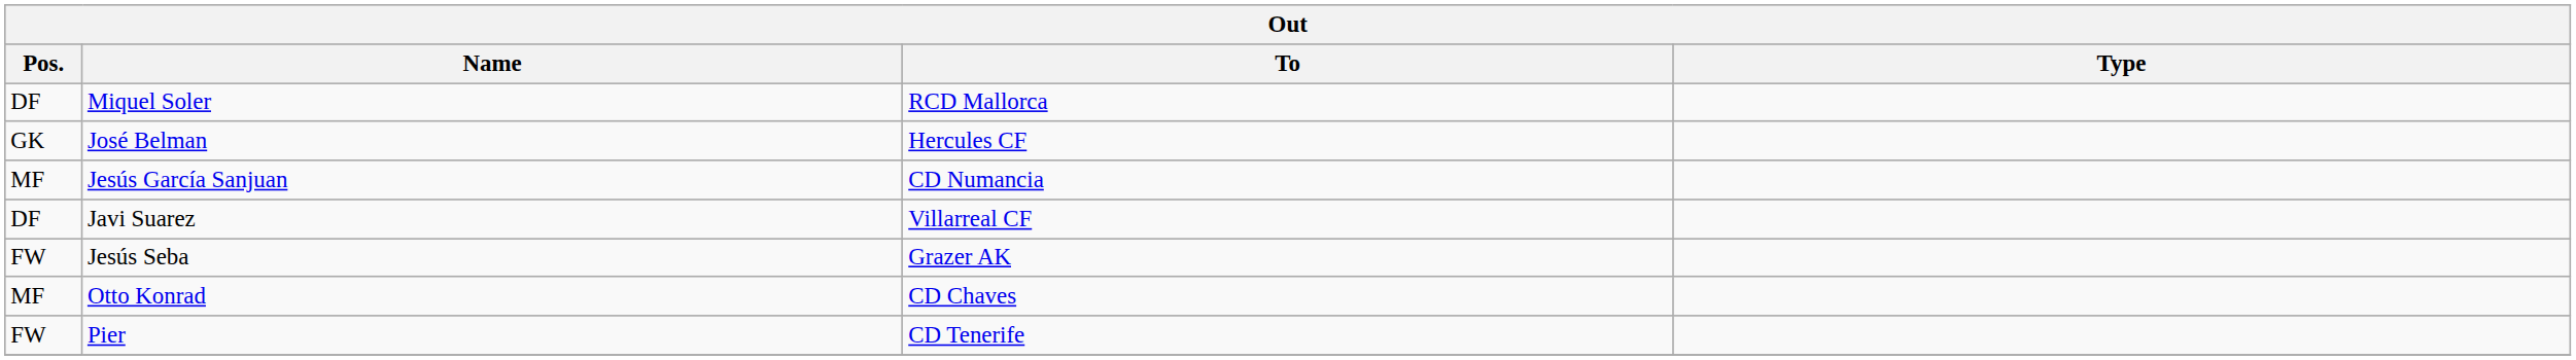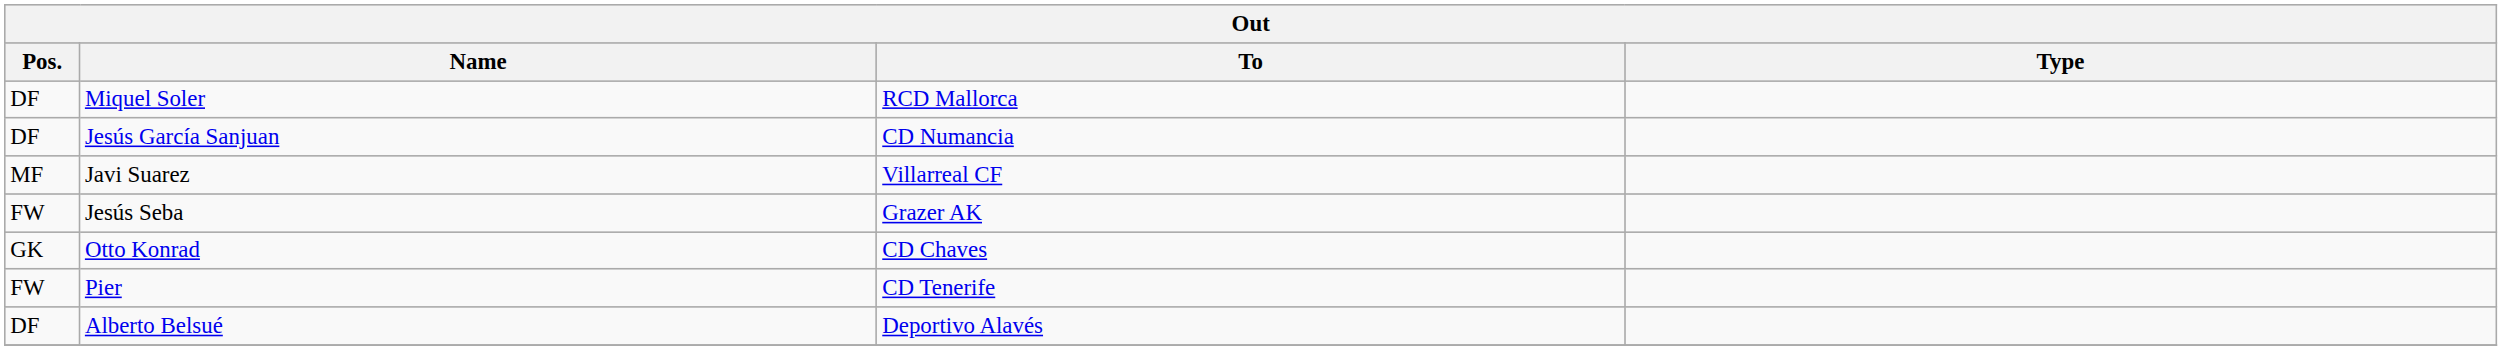- row: GK | José Belman | Hercules CF
Jesús García Sanjuan | Pos.: MF -> DF
Javi Suarez | Pos.: DF -> MF
Otto Konrad | Pos.: MF -> GK
+ row: DF | Alberto Belsué | Deportivo Alavés
